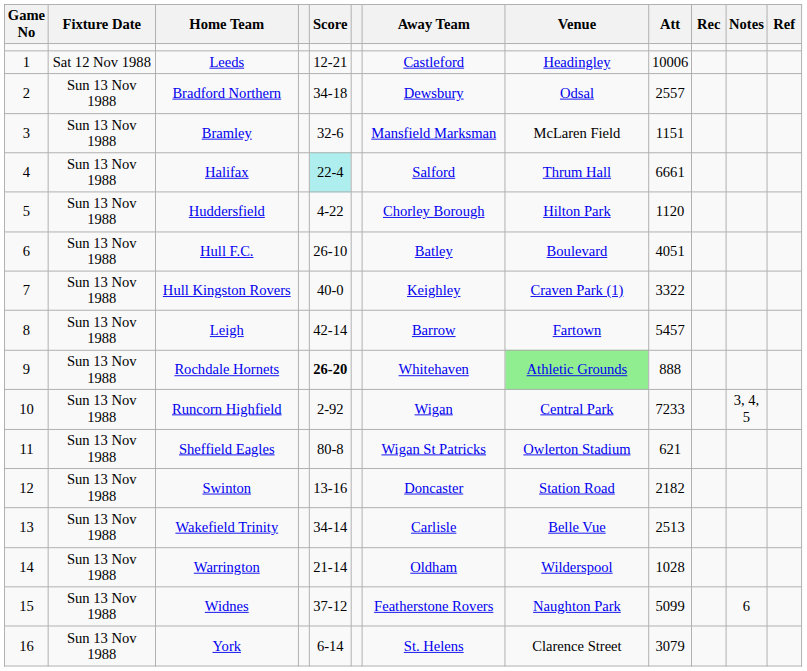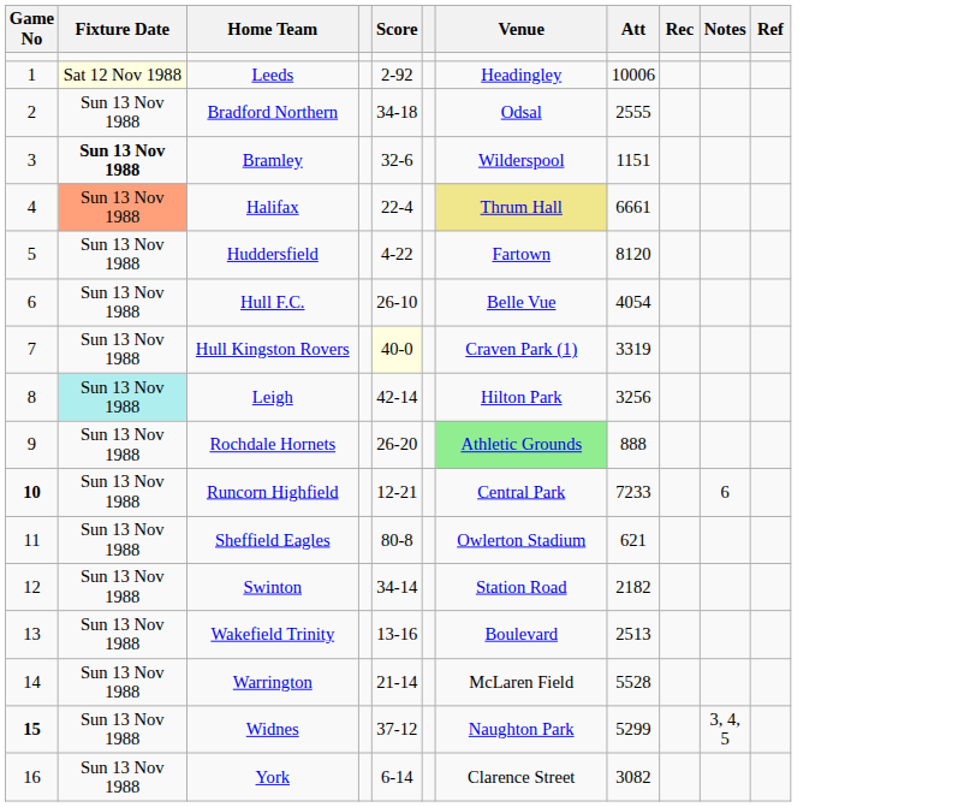- column: Away Team | Castleford | Dewsbury | Mansfield Marksman | Salford | Chorley Borough | Batley | Keighley | Barrow | Whitehaven | Wigan | Wigan St Patricks | Doncaster | Carlisle | Oldham | Featherstone Rovers | St. Helens
Leeds | Fixture Date: no background -> lightyellow background
Leeds | Score: 12-21 -> 2-92
Bradford Northern | Att: 2557 -> 2555
Bramley | Fixture Date: normal -> bold
Bramley | Venue: McLaren Field -> Wilderspool
Halifax | Fixture Date: no background -> lightsalmon background
Halifax | Score: paleturquoise background -> no background
Halifax | Venue: no background -> khaki background
Huddersfield | Venue: Hilton Park -> Fartown
Huddersfield | Att: 1120 -> 8120
Hull F.C. | Venue: Boulevard -> Belle Vue
Hull F.C. | Att: 4051 -> 4054
Hull Kingston Rovers | Score: no background -> lightyellow background
Hull Kingston Rovers | Att: 3322 -> 3319
Leigh | Fixture Date: no background -> paleturquoise background
Leigh | Venue: Fartown -> Hilton Park
Leigh | Att: 5457 -> 3256
Rochdale Hornets | Score: bold -> normal
Runcorn Highfield | Game No: normal -> bold
Runcorn Highfield | Score: 2-92 -> 12-21
Runcorn Highfield | Notes: 3, 4, 5 -> 6
Swinton | Score: 13-16 -> 34-14
Wakefield Trinity | Score: 34-14 -> 13-16
Wakefield Trinity | Venue: Belle Vue -> Boulevard
Warrington | Venue: Wilderspool -> McLaren Field
Warrington | Att: 1028 -> 5528
Widnes | Game No: normal -> bold
Widnes | Att: 5099 -> 5299
Widnes | Notes: 6 -> 3, 4, 5
York | Att: 3079 -> 3082
